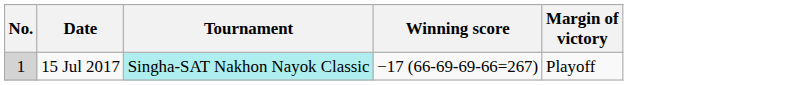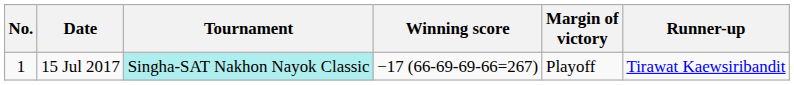+ column: Runner-up | Tirawat Kaewsiribandit
15 Jul 2017 | No.: lightgrey background -> no background
